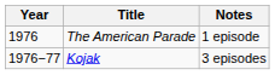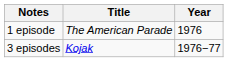columns swapped: Year <-> Notes
